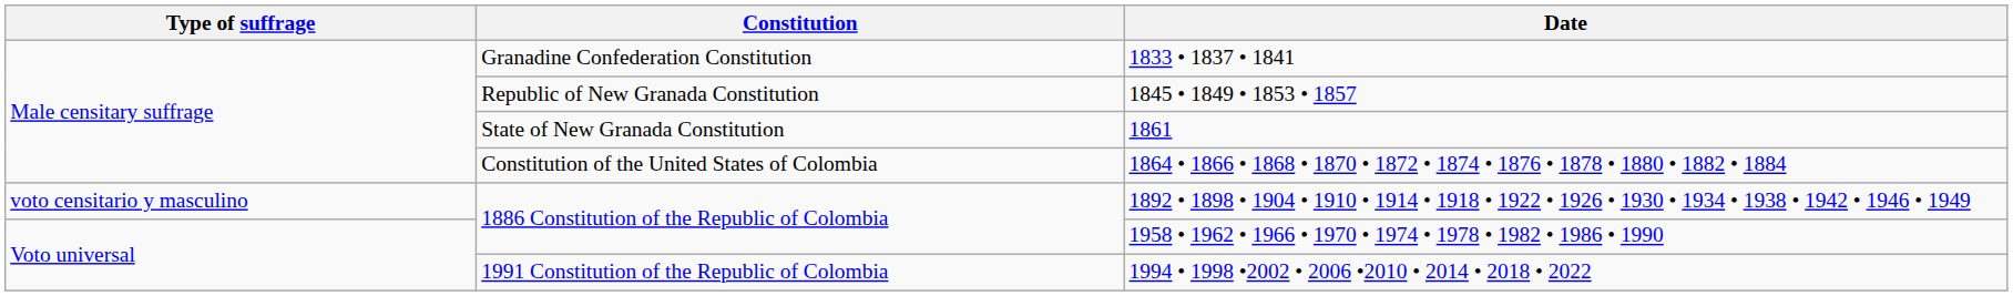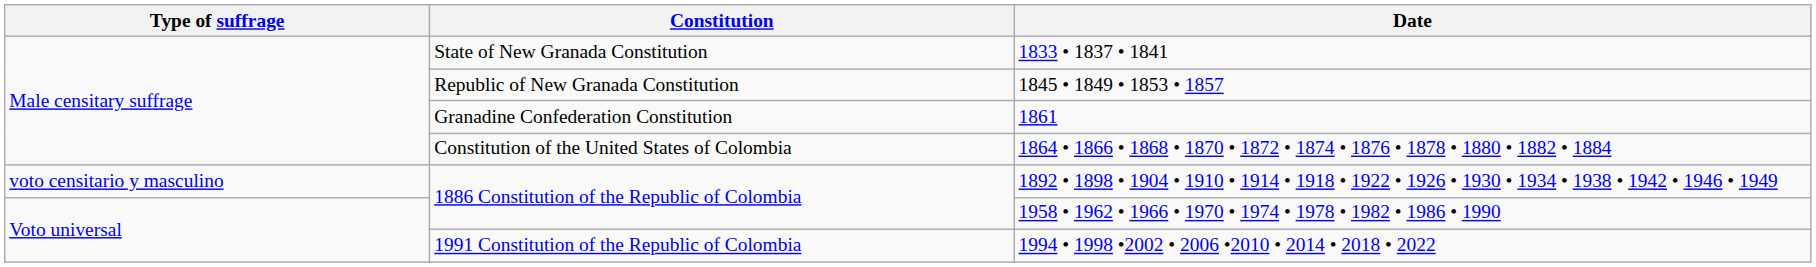1833 • 1837 • 1841 | Constitution: Granadine Confederation Constitution -> State of New Granada Constitution
1861 | Constitution: State of New Granada Constitution -> Granadine Confederation Constitution
